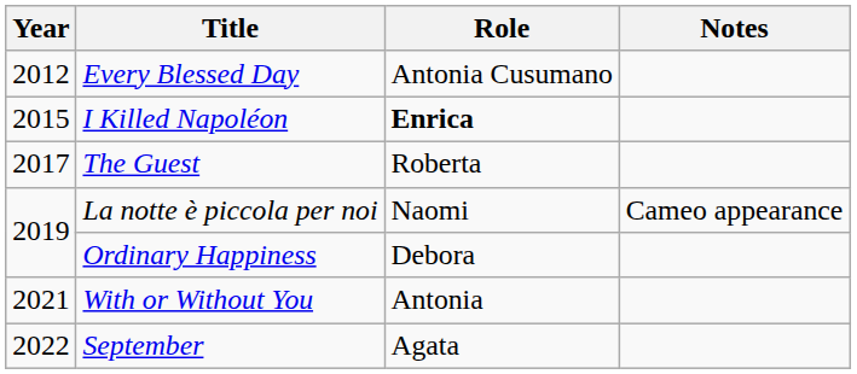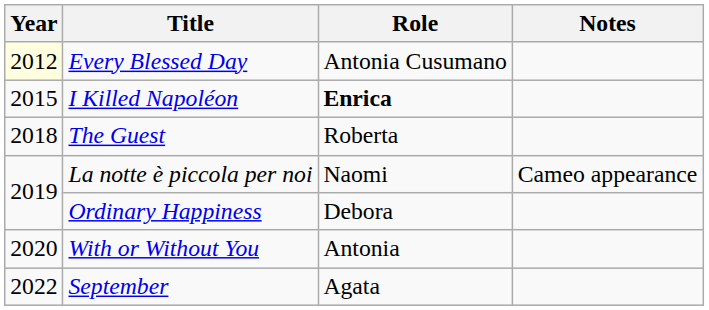Every Blessed Day | Year: no background -> lightyellow background
The Guest | Year: 2017 -> 2018
With or Without You | Year: 2021 -> 2020
